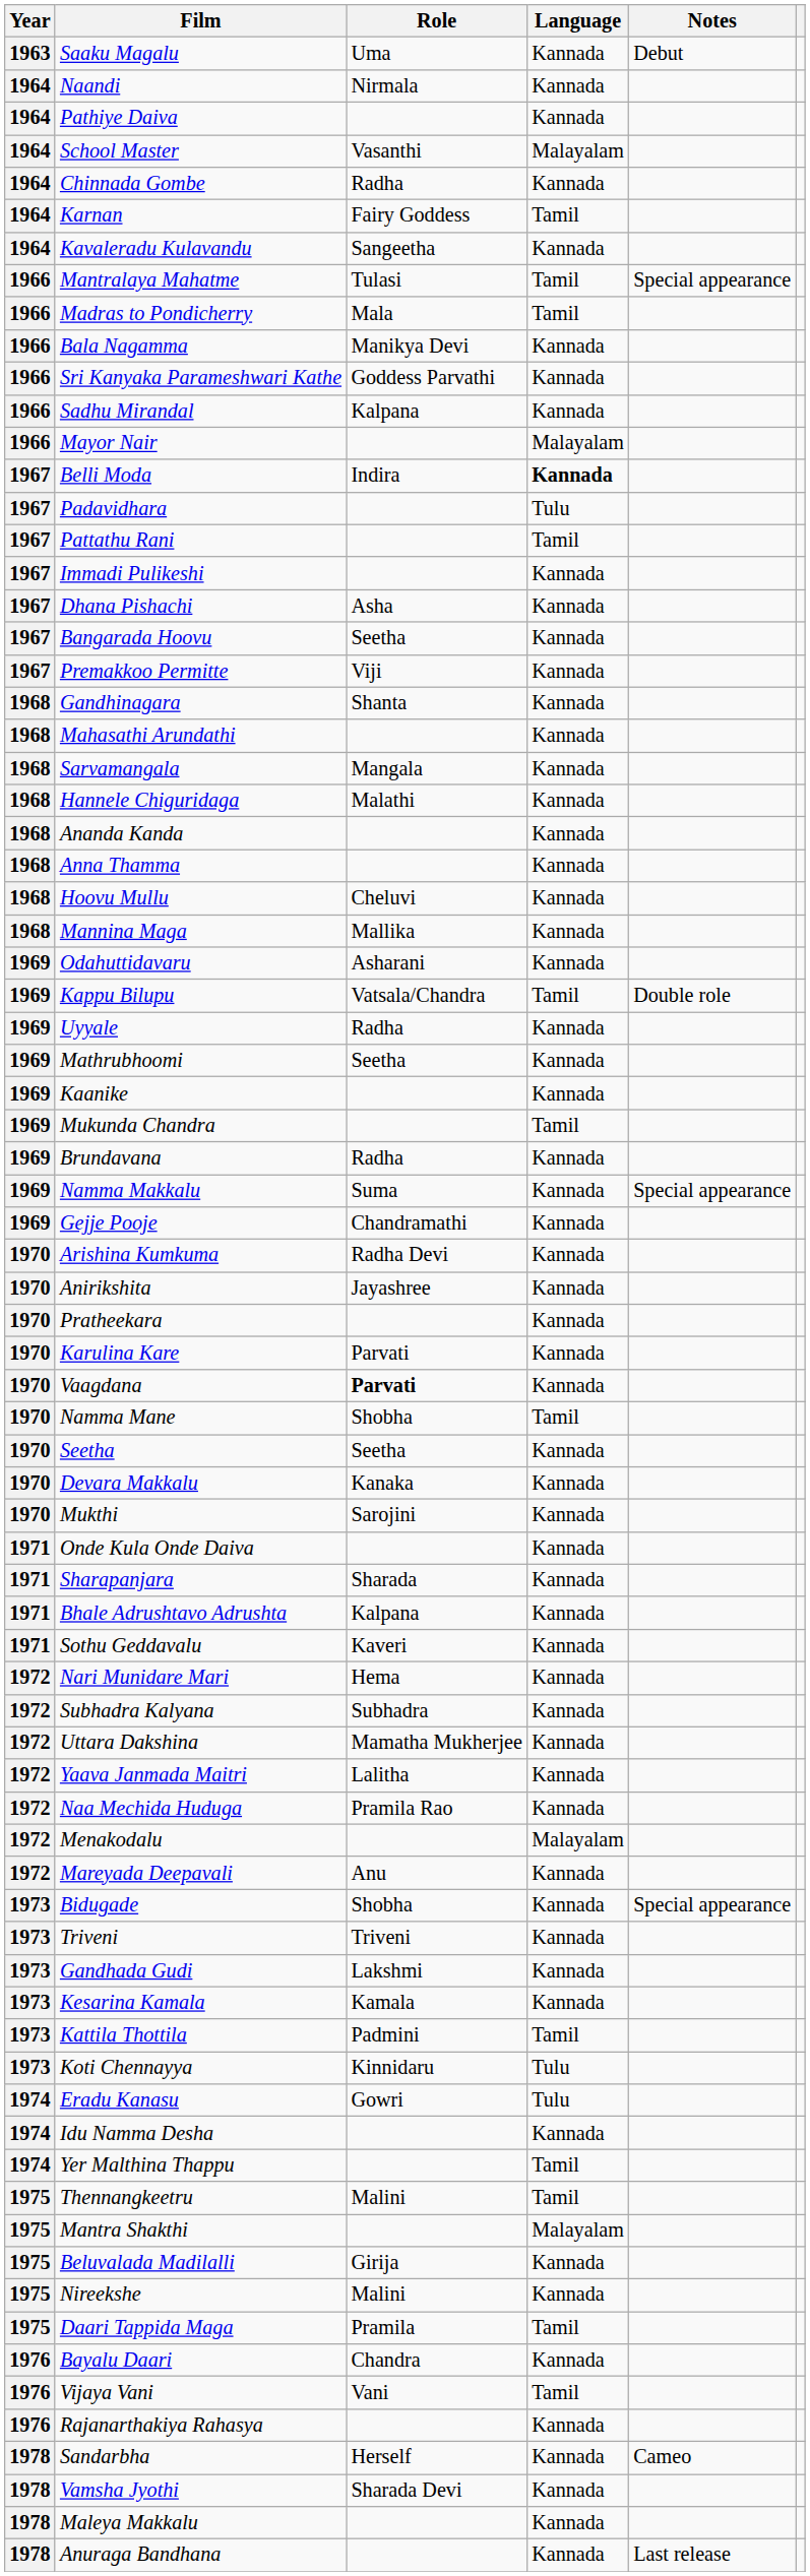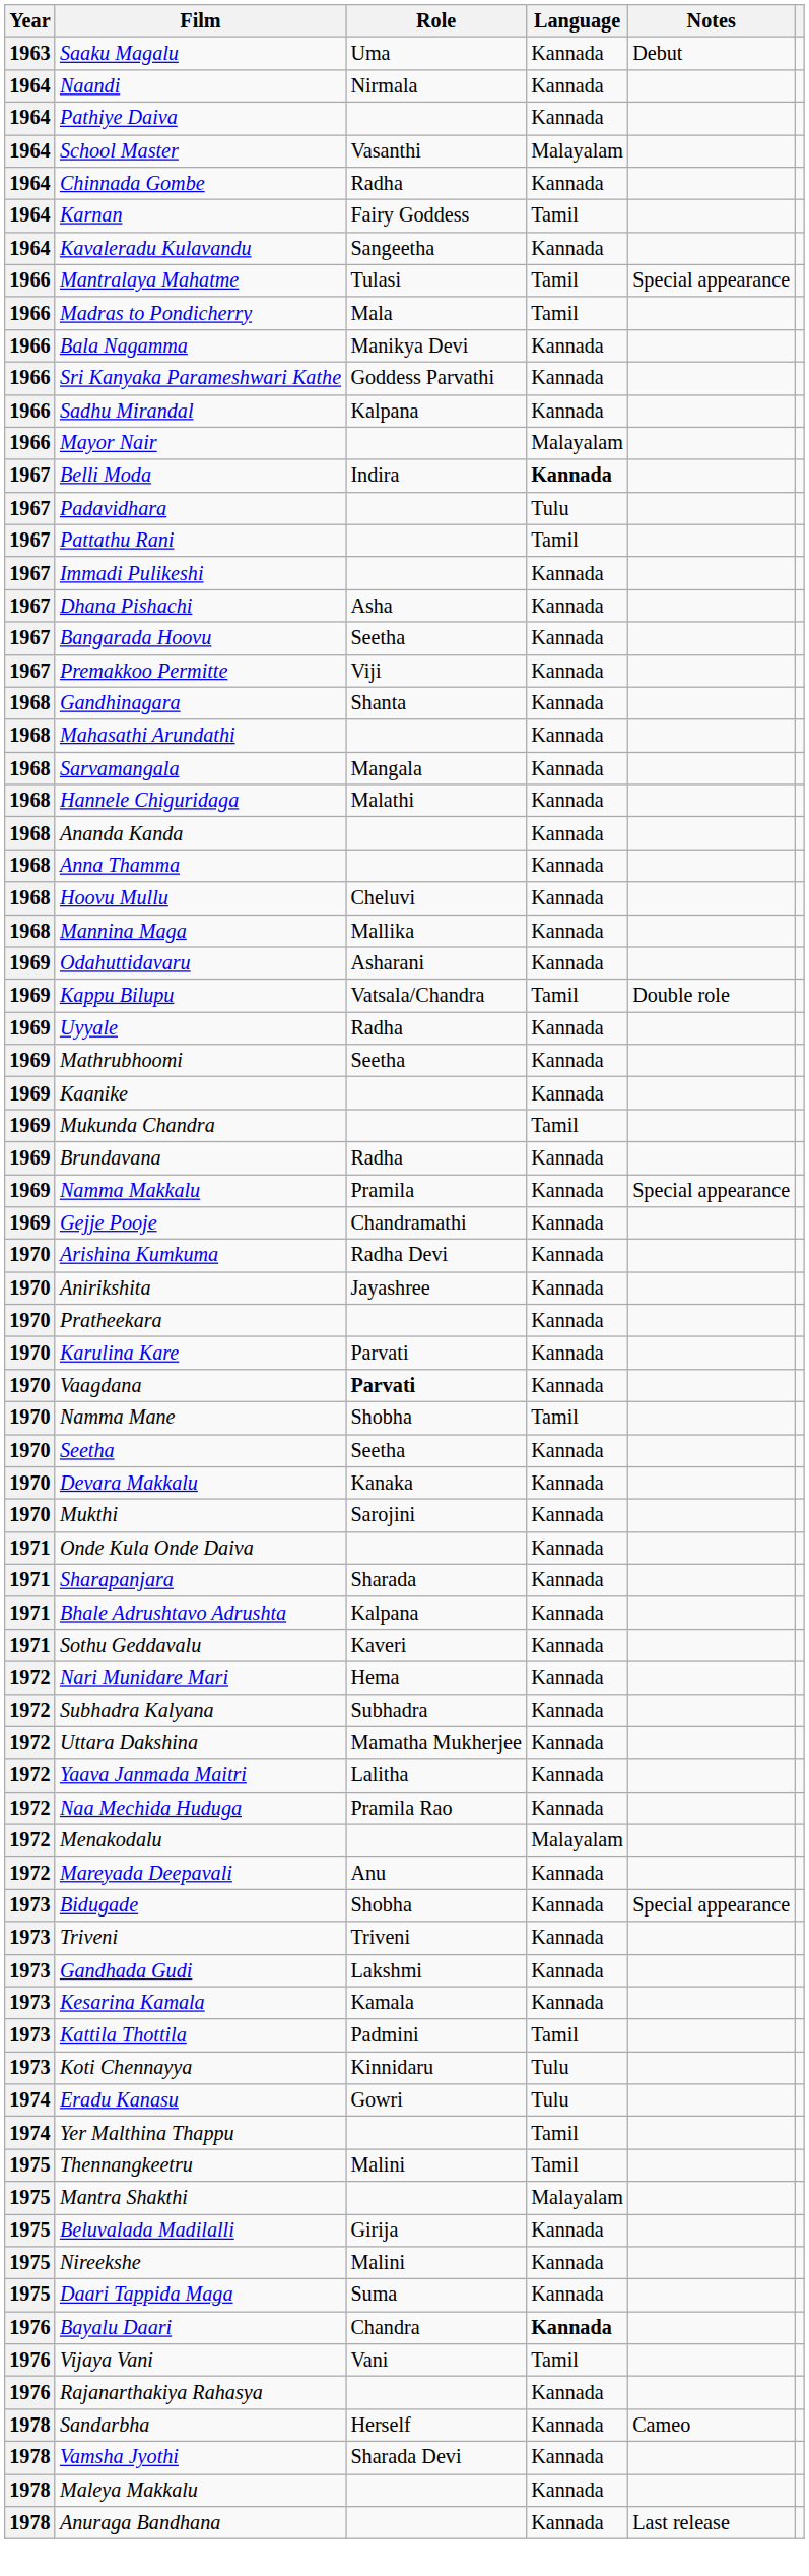Namma Makkalu | Role: Suma -> Pramila
- row: 1974 | Idu Namma Desha | Kannada
Daari Tappida Maga | Role: Pramila -> Suma
Daari Tappida Maga | Language: Tamil -> Kannada
Bayalu Daari | Language: normal -> bold
